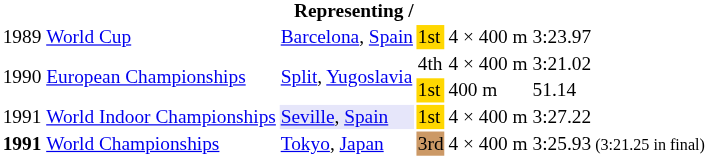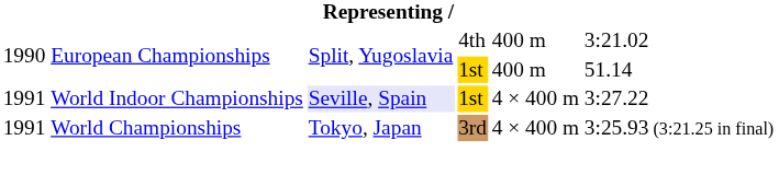- row: 1989 | World Cup | Barcelona, Spain | 1st | 4 × 400 m | 3:23.97
European Championships / 4th | column 5: 4 × 400 m -> 400 m
World Championships | column 1: bold -> normal
